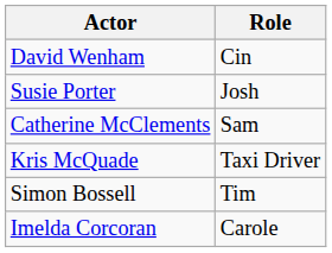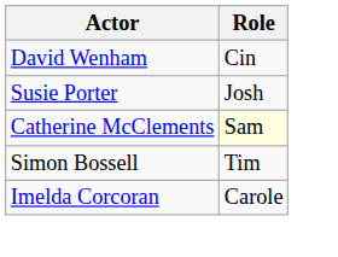Catherine McClements | Role: no background -> lightyellow background
- row: Kris McQuade | Taxi Driver
